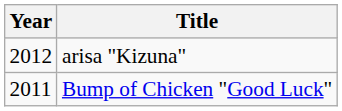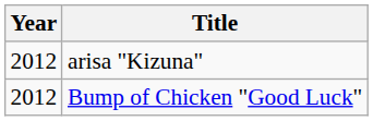Bump of Chicken "Good Luck" | Year: 2011 -> 2012
